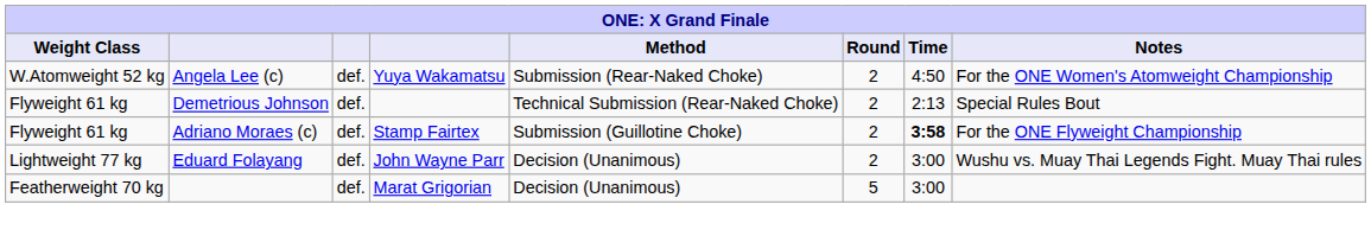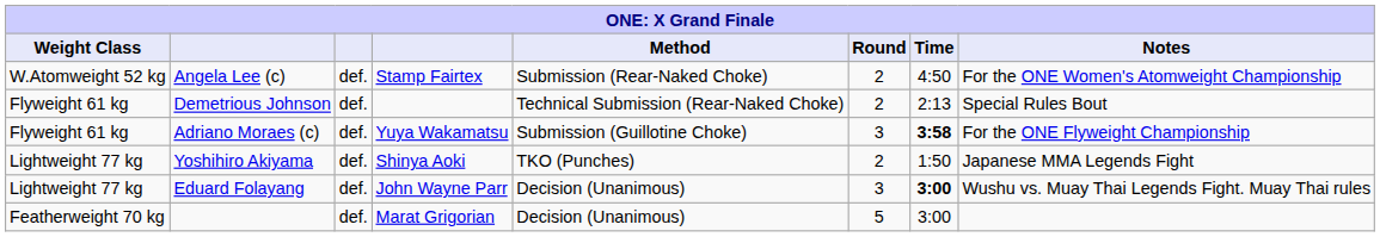Angela Lee (c) | column 4: Yuya Wakamatsu -> Stamp Fairtex
Adriano Moraes (c) | column 4: Stamp Fairtex -> Yuya Wakamatsu
Adriano Moraes (c) | Round: 2 -> 3
+ row: Lightweight 77 kg | Yoshihiro Akiyama | def. | Shinya Aoki | TKO (Punches) | 2 | 1:50 | Japanese MMA Legends Fight
Eduard Folayang | Round: 2 -> 3
Eduard Folayang | Time: normal -> bold
